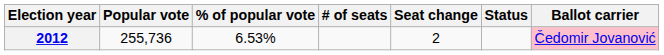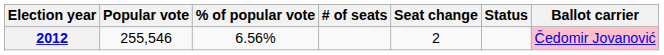2012 | Popular vote: 255,736 -> 255,546
2012 | % of popular vote: 6.53% -> 6.56%
